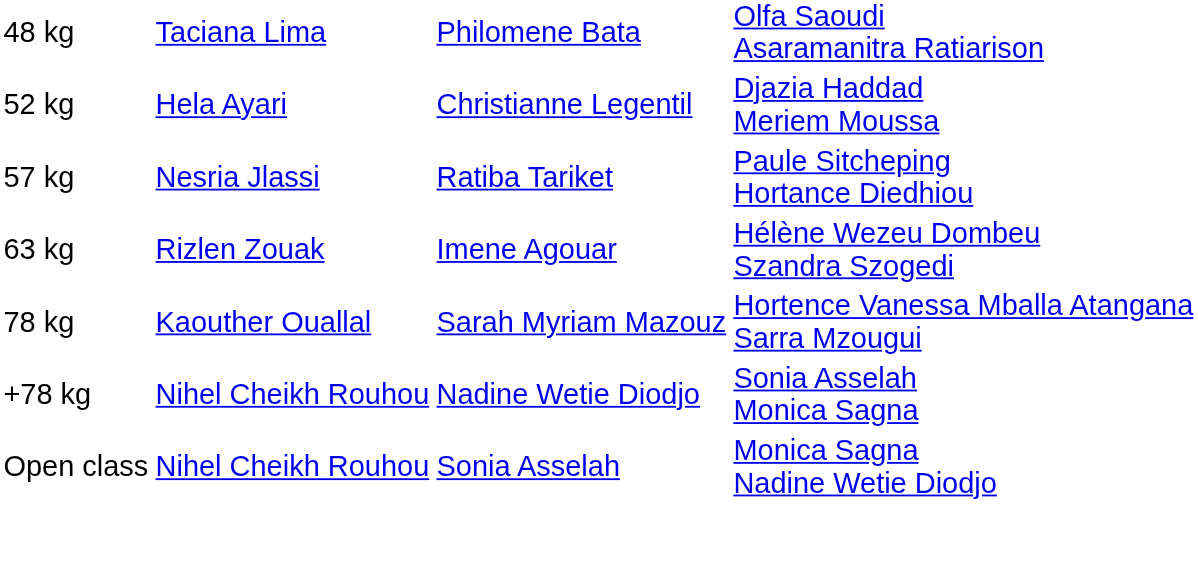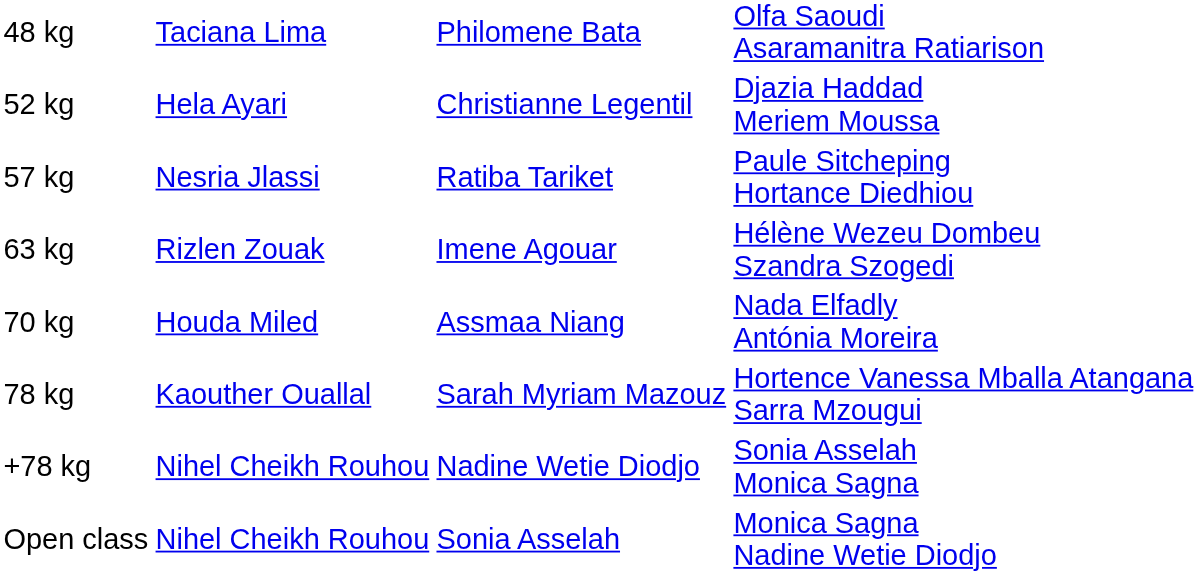+ row: 70 kg | Houda Miled | Assmaa Niang | Nada Elfadly Antónia Moreira
